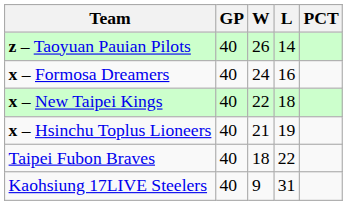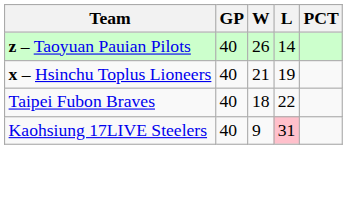- row: x – Formosa Dreamers | 40 | 24 | 16
- row: x – New Taipei Kings | 40 | 22 | 18
Kaohsiung 17LIVE Steelers | L: no background -> pink background
